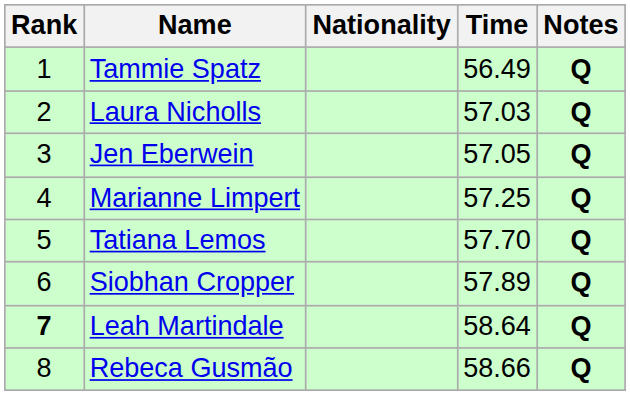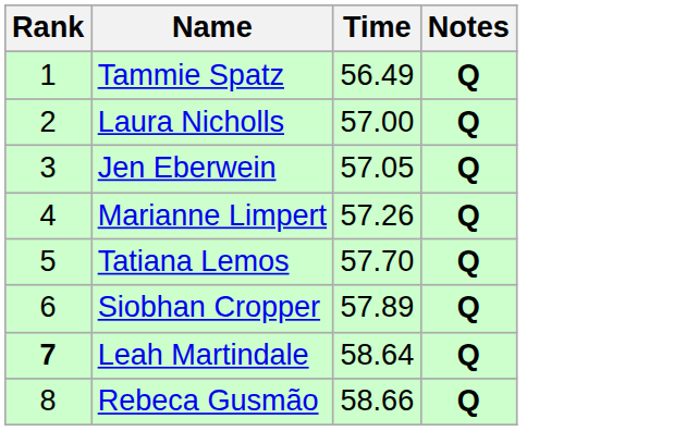- column: Nationality
Laura Nicholls | Time: 57.03 -> 57.00
Marianne Limpert | Time: 57.25 -> 57.26
